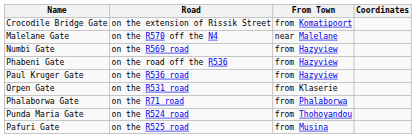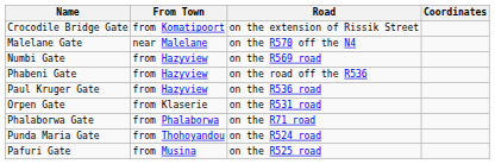columns swapped: Road <-> From Town
